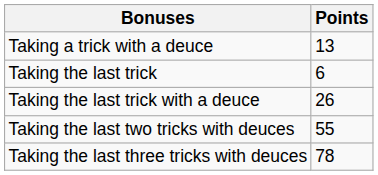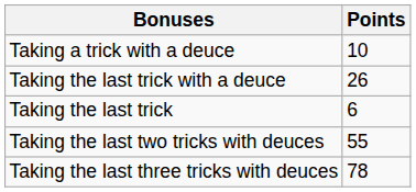Taking a trick with a deuce | Points: 13 -> 10
rows swapped: Taking the last trick <-> Taking the last trick with a deuce
